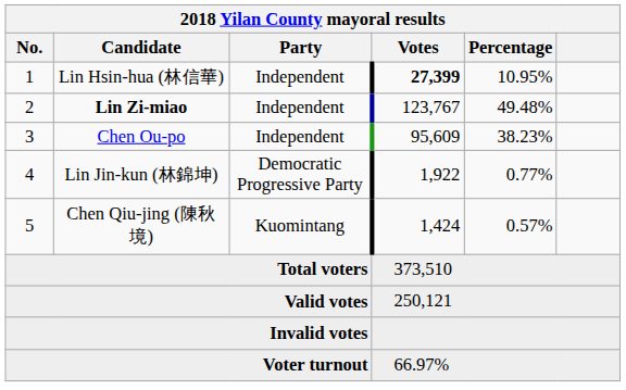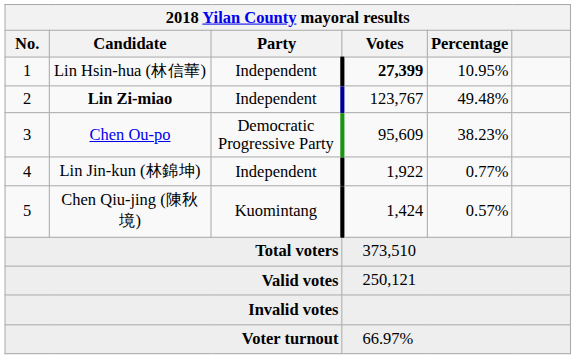Chen Ou-po | Party: Independent -> Democratic Progressive Party
Lin Jin-kun (林錦坤) | Party: Democratic Progressive Party -> Independent
